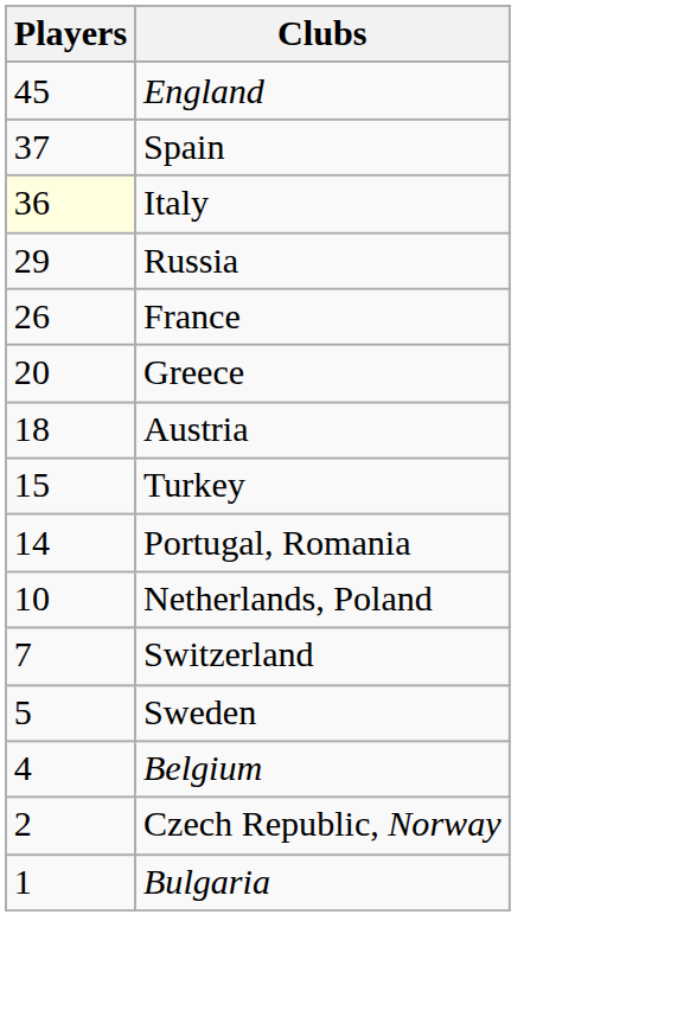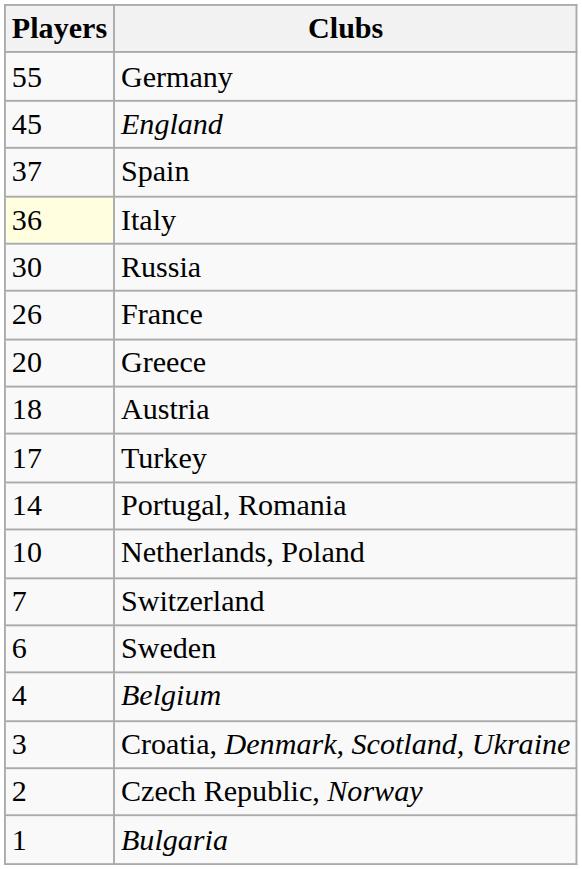+ row: 55 | Germany
Russia | Players: 29 -> 30
Turkey | Players: 15 -> 17
Sweden | Players: 5 -> 6
+ row: 3 | Croatia, Denmark, Scotland, Ukraine
